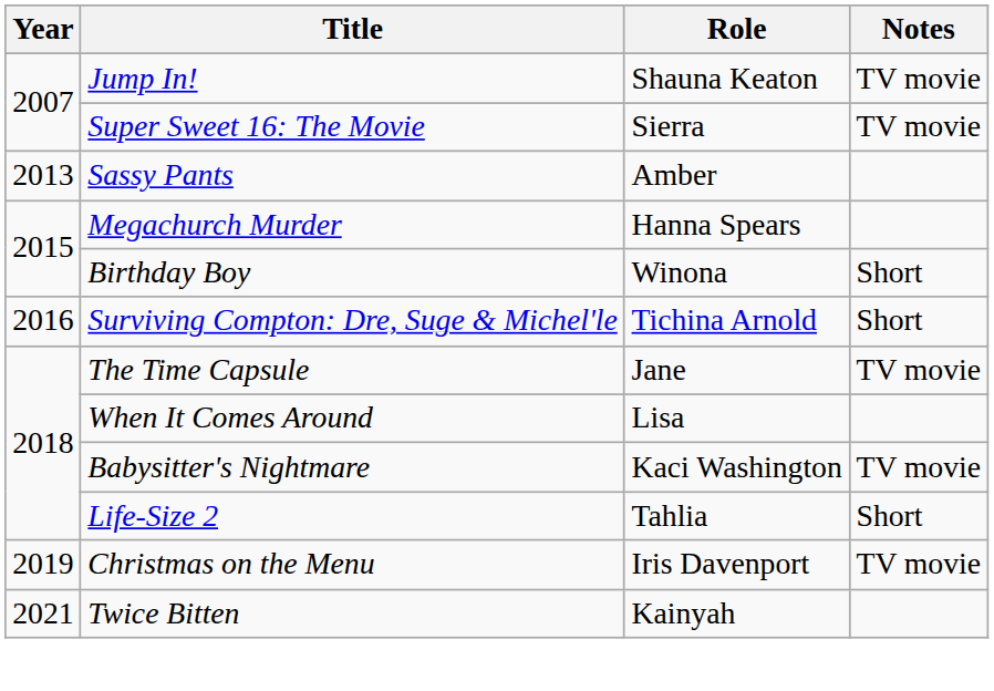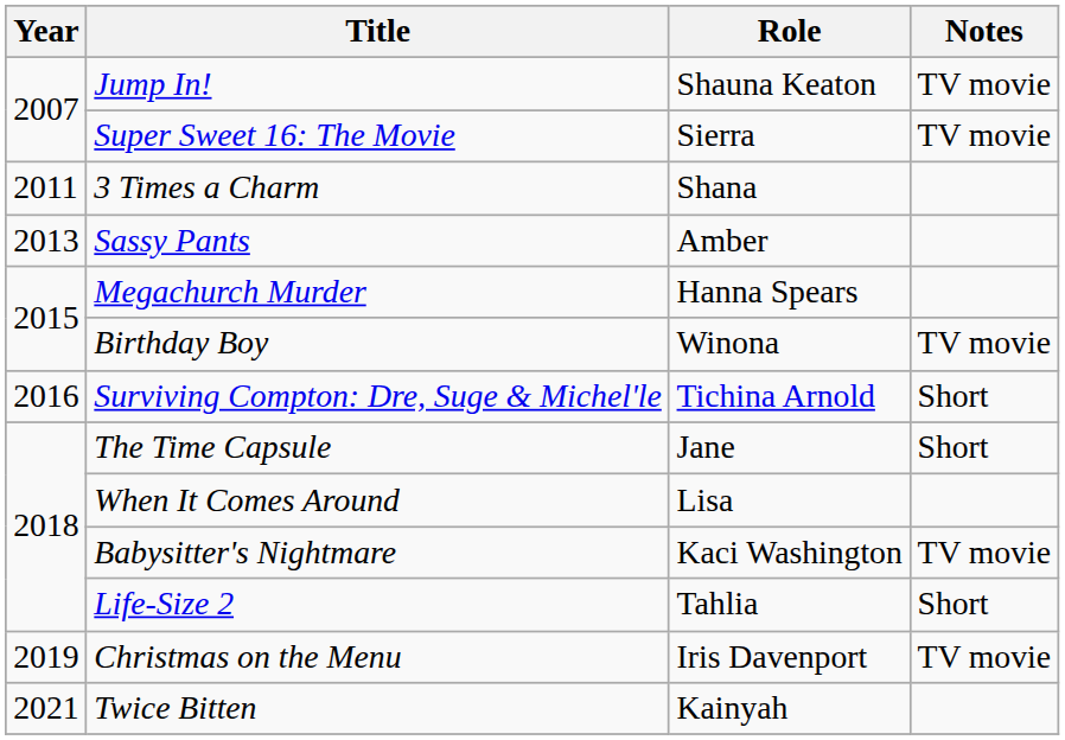+ row: 2011 | 3 Times a Charm | Shana
Birthday Boy | Notes: Short -> TV movie
The Time Capsule | Notes: TV movie -> Short
